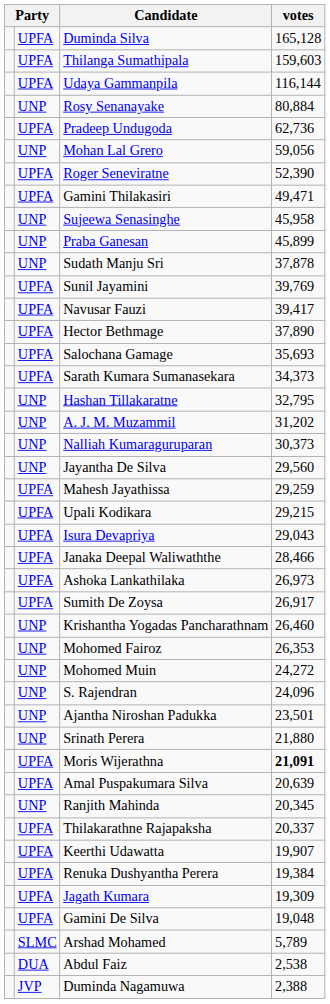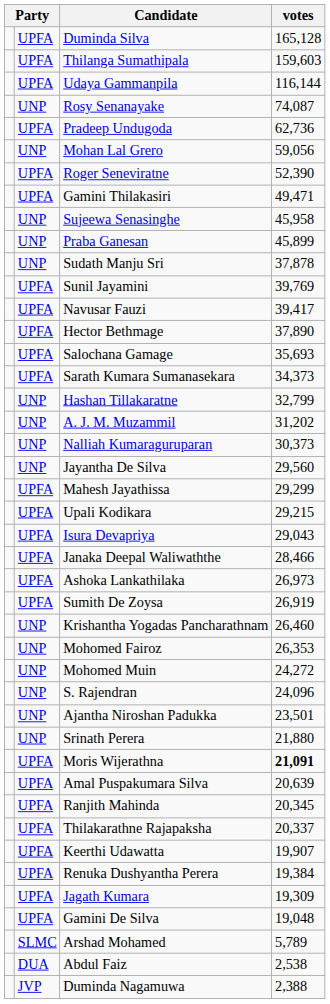Rosy Senanayake | votes: 80,884 -> 74,087
Hashan Tillakaratne | votes: 32,795 -> 32,799
Mahesh Jayathissa | votes: 29,259 -> 29,299
Sumith De Zoysa | votes: 26,917 -> 26,919
Ranjith Mahinda | column 2: UNP -> UPFA
